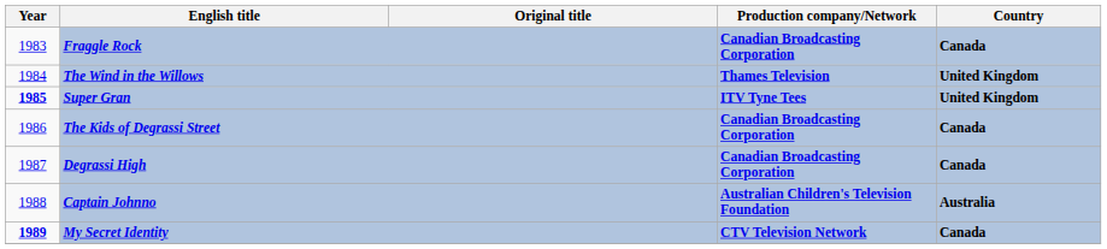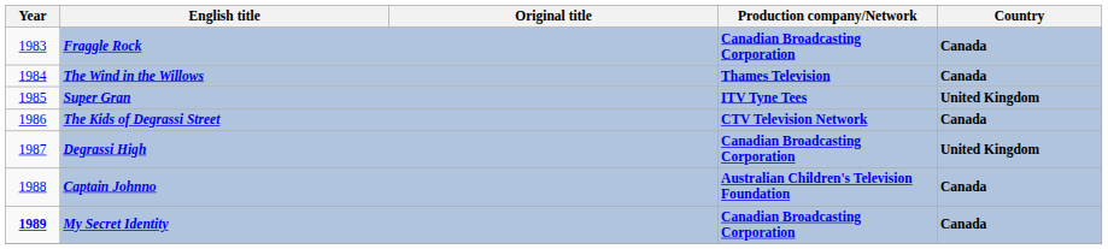The Wind in the Willows | Country: United Kingdom -> Canada
Super Gran | Year: bold -> normal
The Kids of Degrassi Street | Production company/Network: Canadian Broadcasting Corporation -> CTV Television Network
Degrassi High | Country: Canada -> United Kingdom
Captain Johnno | Country: Australia -> Canada
My Secret Identity | Production company/Network: CTV Television Network -> Canadian Broadcasting Corporation
